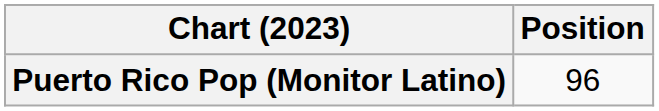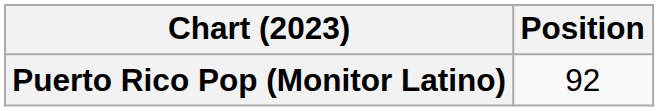Puerto Rico Pop (Monitor Latino) | Position: 96 -> 92
